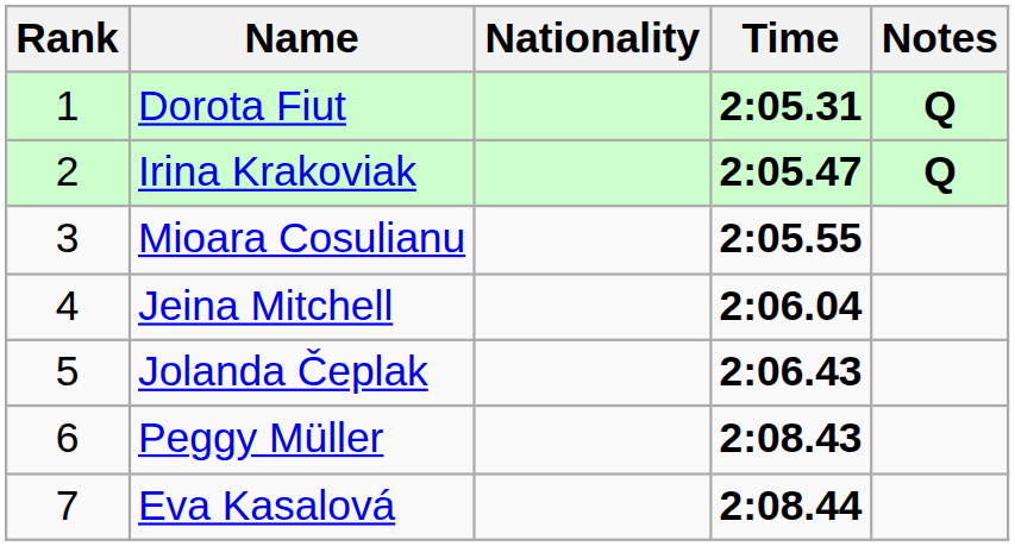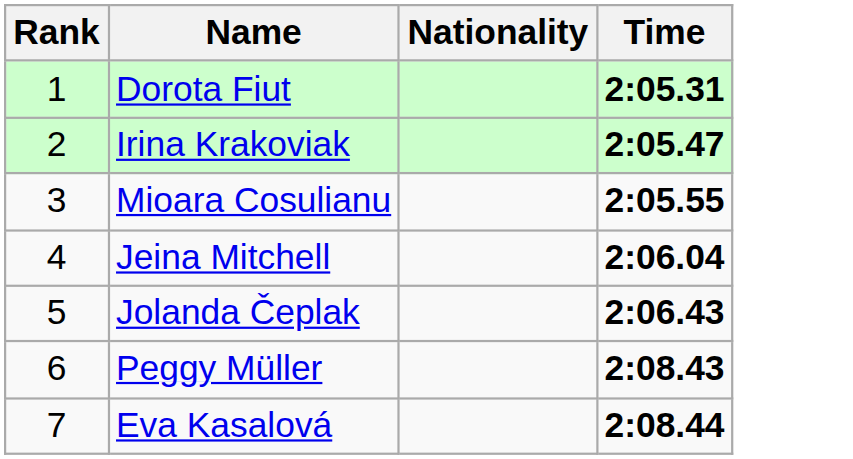- column: Notes | Q | Q
